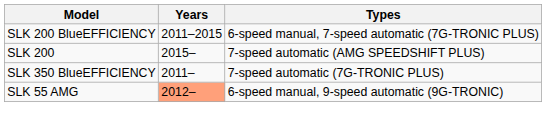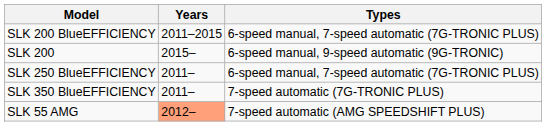SLK 200 | Types: 7-speed automatic (AMG SPEEDSHIFT PLUS) -> 6-speed manual, 9-speed automatic (9G-TRONIC)
+ row: SLK 250 BlueEFFICIENCY | 2011– | 6-speed manual, 7-speed automatic (7G-TRONIC PLUS)
SLK 55 AMG | Types: 6-speed manual, 9-speed automatic (9G-TRONIC) -> 7-speed automatic (AMG SPEEDSHIFT PLUS)
